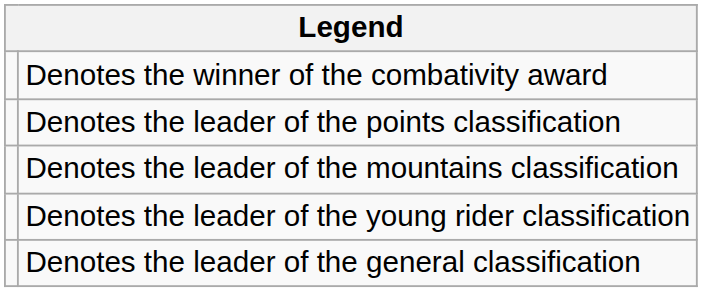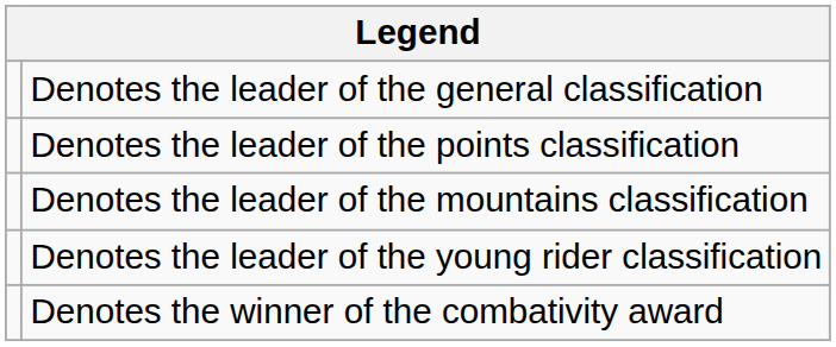rows swapped: Denotes the leader of the general classification <-> Denotes the winner of the combativity award
